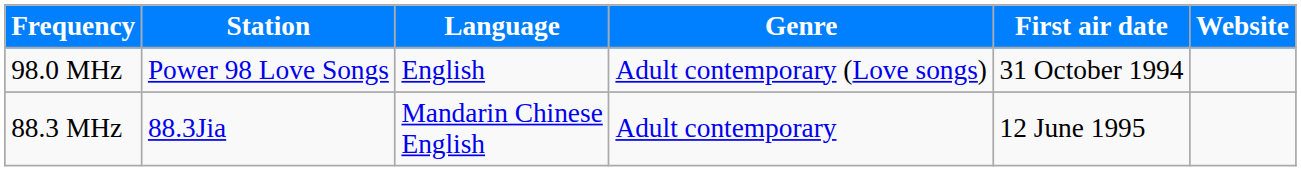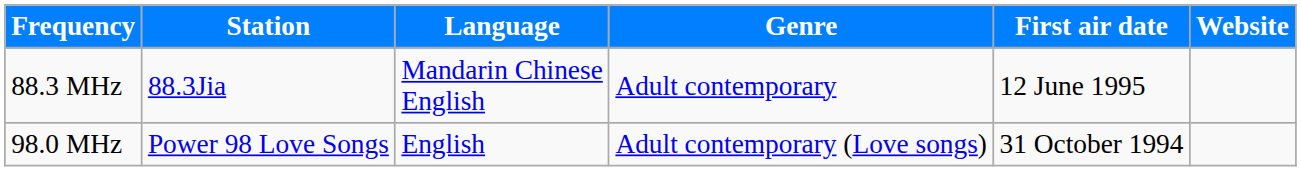rows swapped: 88.3 MHz <-> 98.0 MHz
